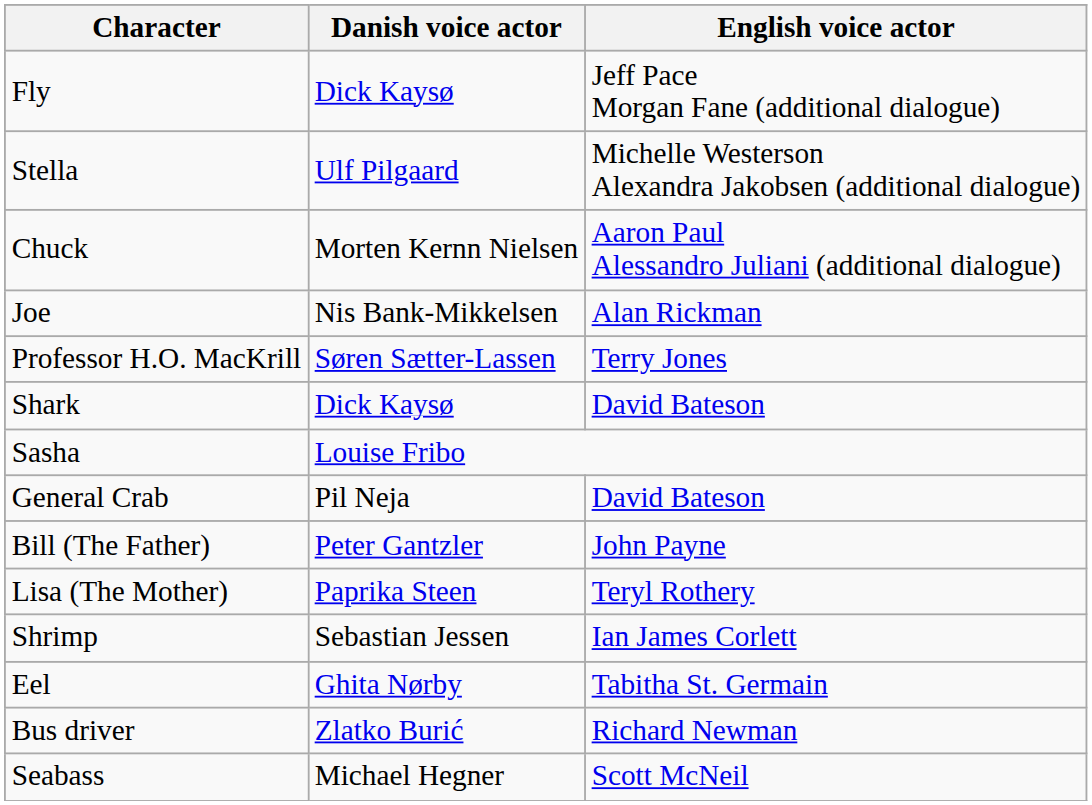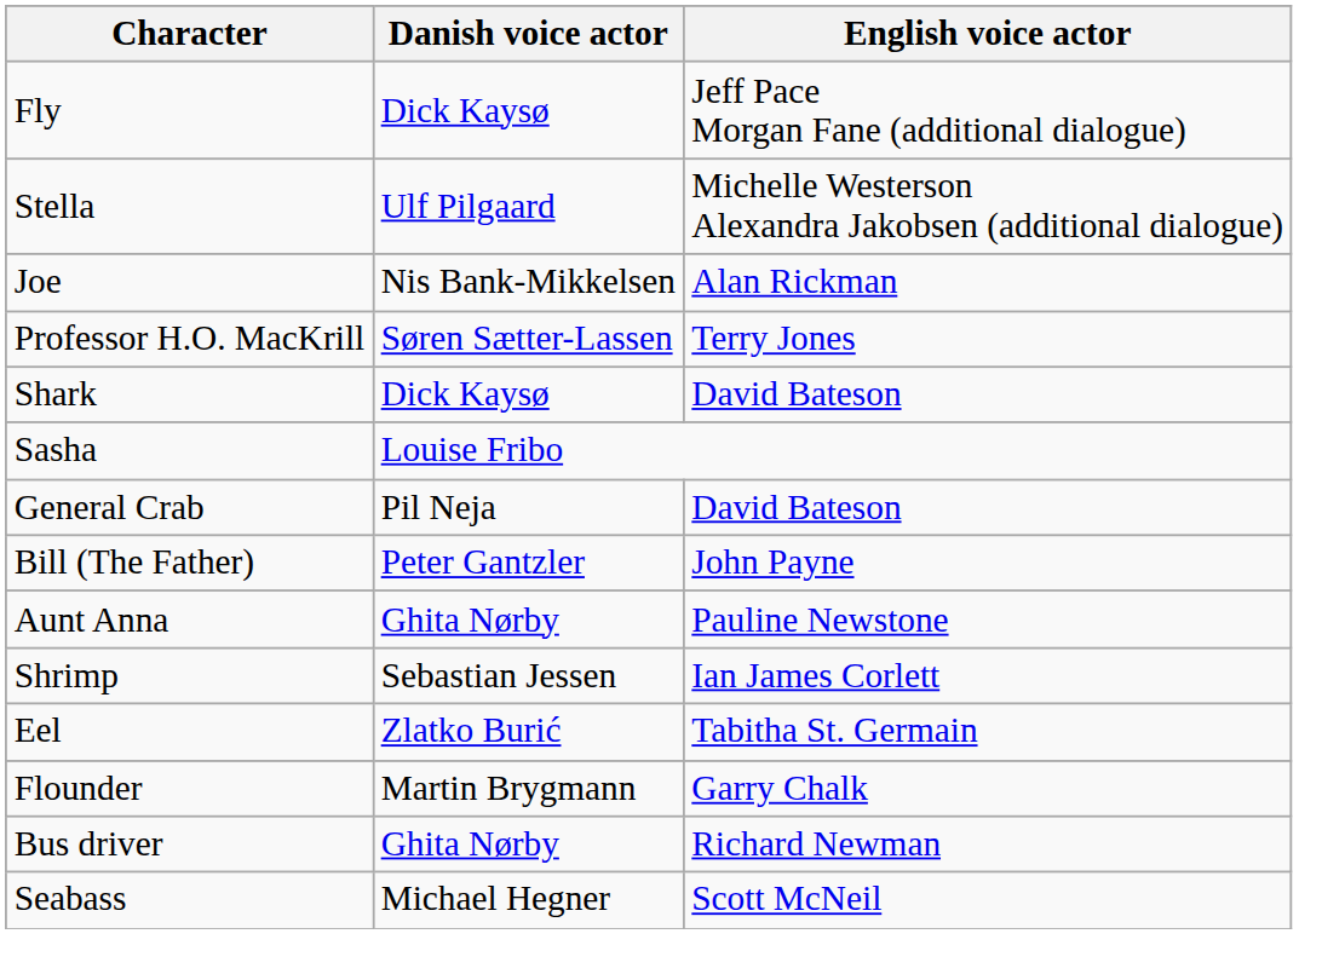- row: Chuck | Morten Kernn Nielsen | Aaron Paul Alessandro Juliani (additional dialogue)
- row: Lisa (The Mother) | Paprika Steen | Teryl Rothery
+ row: Aunt Anna | Ghita Nørby | Pauline Newstone
Eel | Danish voice actor: Ghita Nørby -> Zlatko Burić
+ row: Flounder | Martin Brygmann | Garry Chalk
Bus driver | Danish voice actor: Zlatko Burić -> Ghita Nørby
